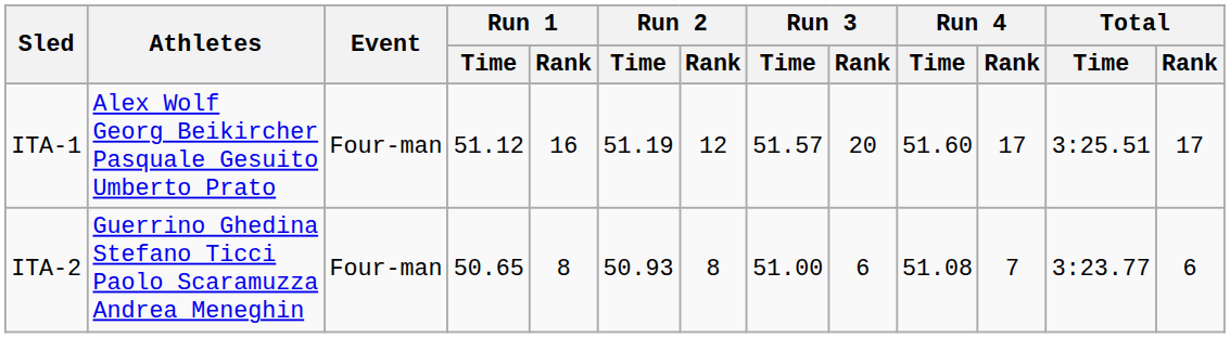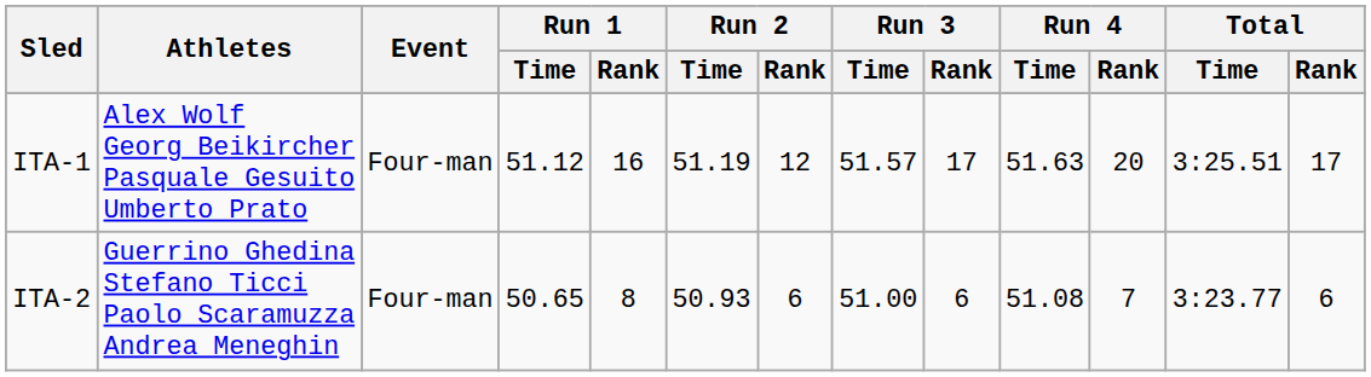ITA-1 | Run 3 / Rank: 20 -> 17
ITA-1 | Run 4 / Time: 51.60 -> 51.63
ITA-1 | Run 4 / Rank: 17 -> 20
ITA-2 | Run 2 / Rank: 8 -> 6
